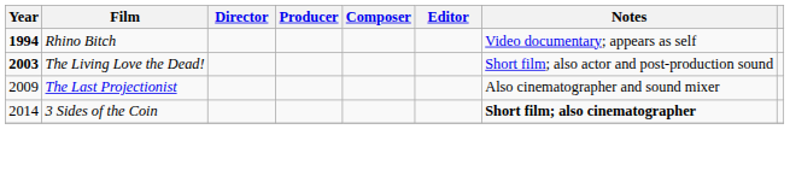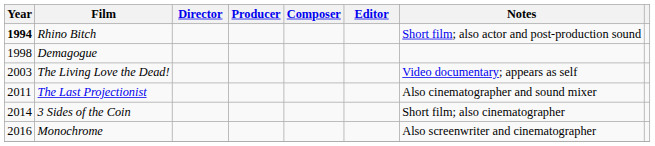Rhino Bitch | Notes: Video documentary; appears as self -> Short film; also actor and post-production sound
+ row: 1998 | Demagogue
The Living Love the Dead! | Year: bold -> normal
The Living Love the Dead! | Notes: Short film; also actor and post-production sound -> Video documentary; appears as self
The Last Projectionist | Year: 2009 -> 2011
3 Sides of the Coin | Notes: bold -> normal
+ row: 2016 | Monochrome | Also screenwriter and cinematographer
